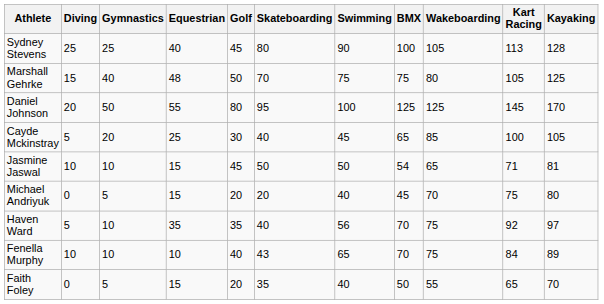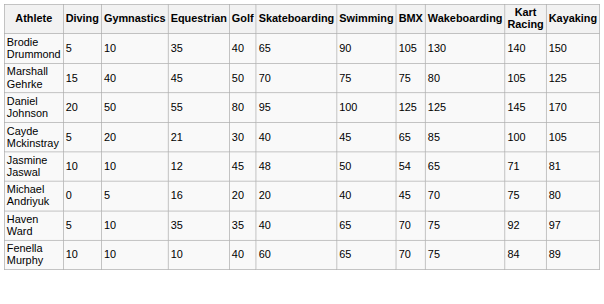+ row: Brodie Drummond | 5 | 10 | 35 | 40 | 65 | 90 | 105 | 130 | 140 | 150
- row: Sydney Stevens | 25 | 25 | 40 | 45 | 80 | 90 | 100 | 105 | 113 | 128
Marshall Gehrke | Equestrian: 48 -> 45
Cayde Mckinstray | Equestrian: 25 -> 21
Jasmine Jaswal | Equestrian: 15 -> 12
Jasmine Jaswal | Skateboarding: 50 -> 48
Michael Andriyuk | Equestrian: 15 -> 16
Haven Ward | Swimming: 56 -> 65
Fenella Murphy | Skateboarding: 43 -> 60
- row: Faith Foley | 0 | 5 | 15 | 20 | 35 | 40 | 50 | 55 | 65 | 70
